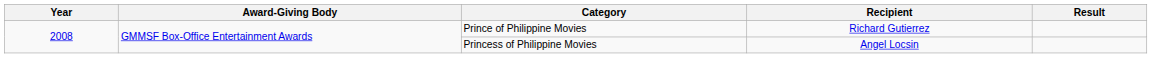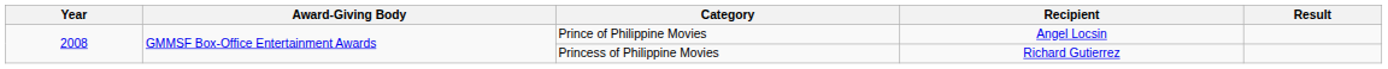Prince of Philippine Movies | Recipient: Richard Gutierrez -> Angel Locsin
Princess of Philippine Movies | Recipient: Angel Locsin -> Richard Gutierrez
